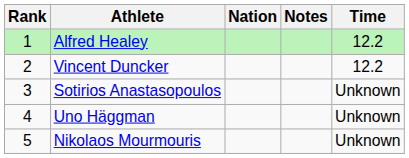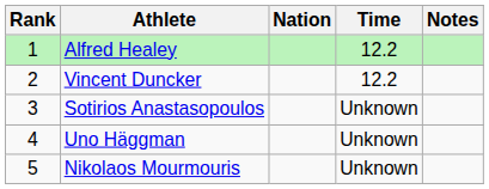columns swapped: Time <-> Notes
